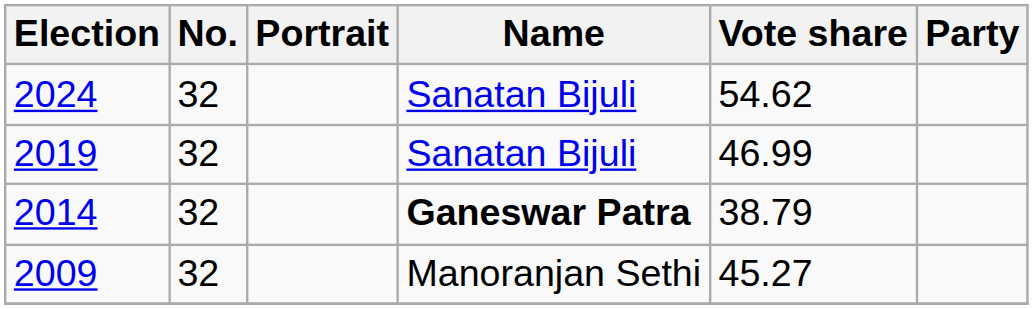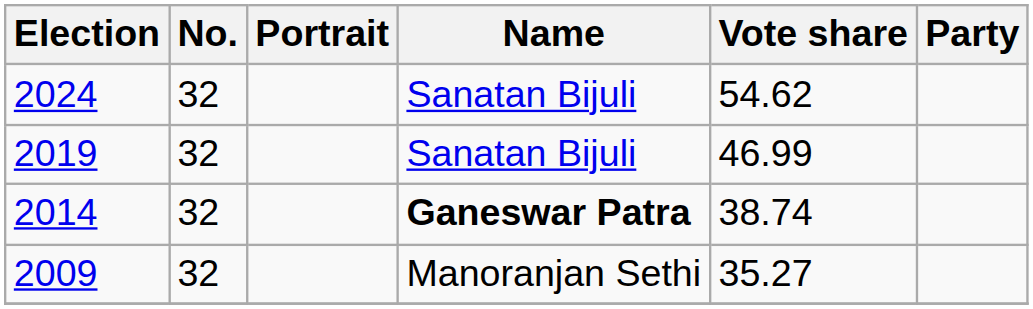2014 | Vote share: 38.79 -> 38.74
2009 | Vote share: 45.27 -> 35.27
